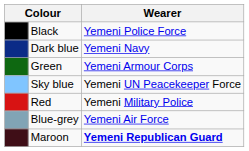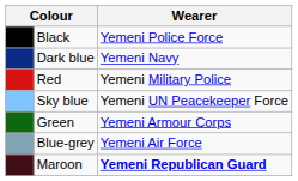rows swapped: Red <-> Green
